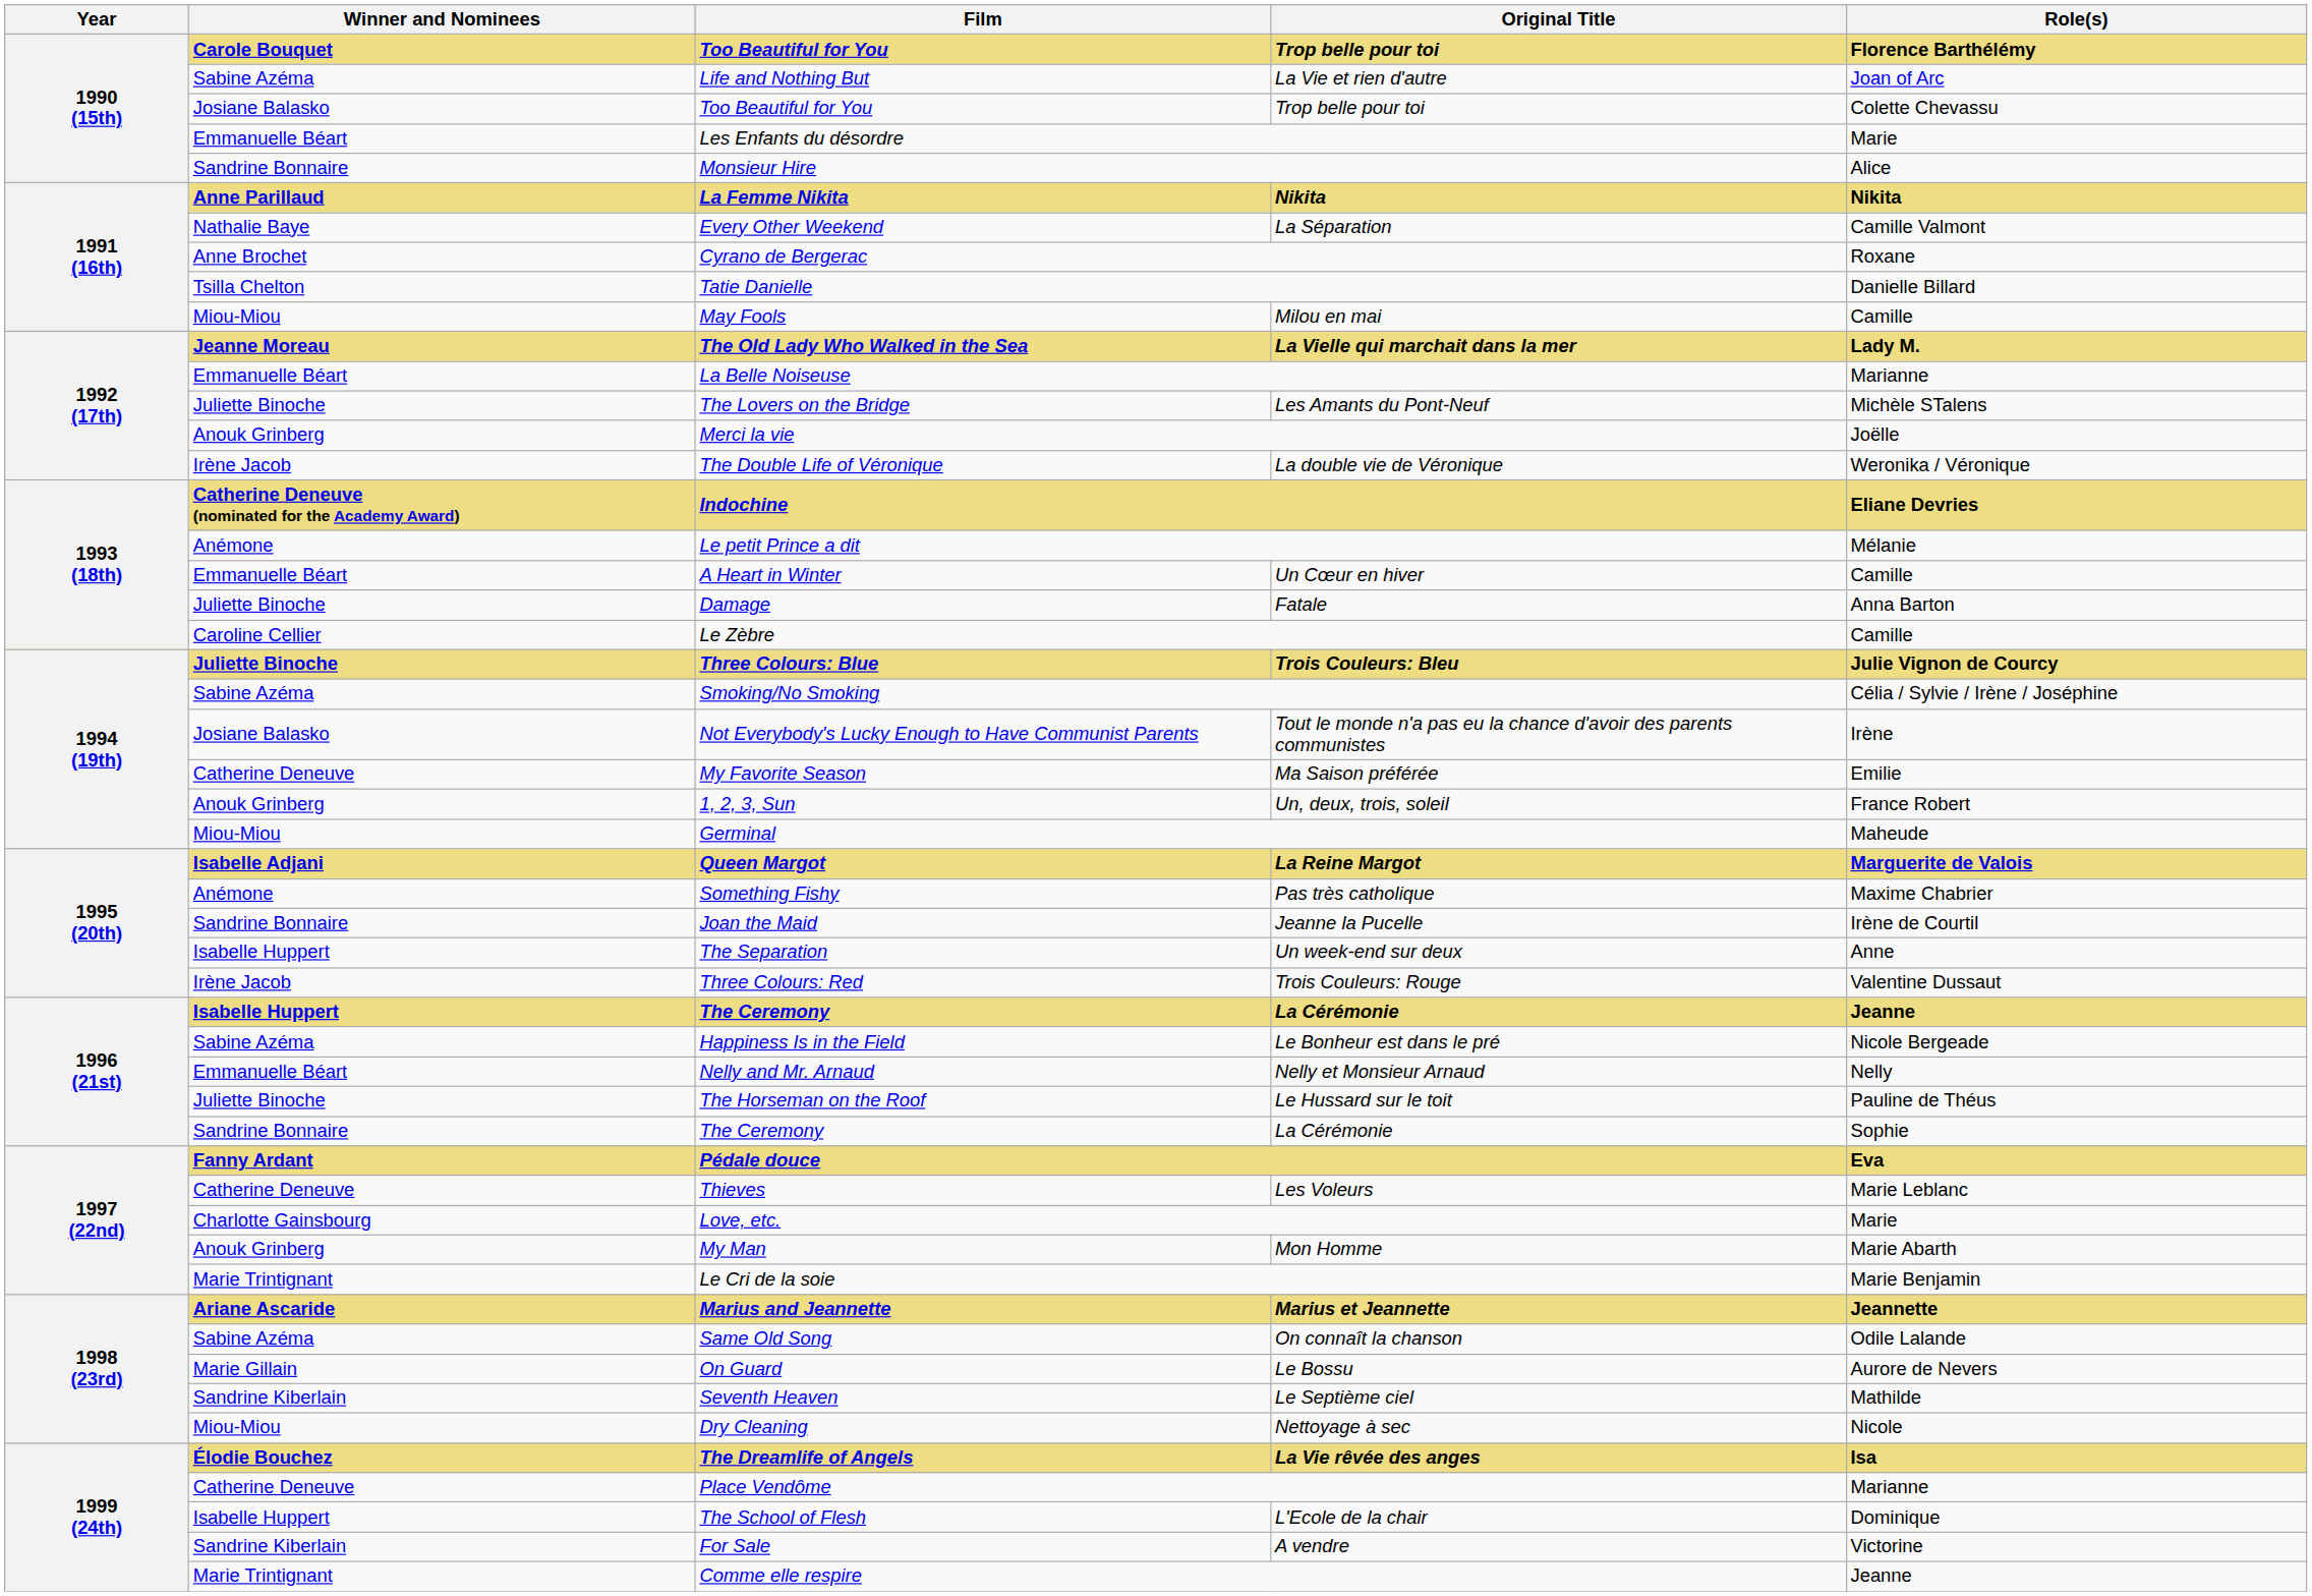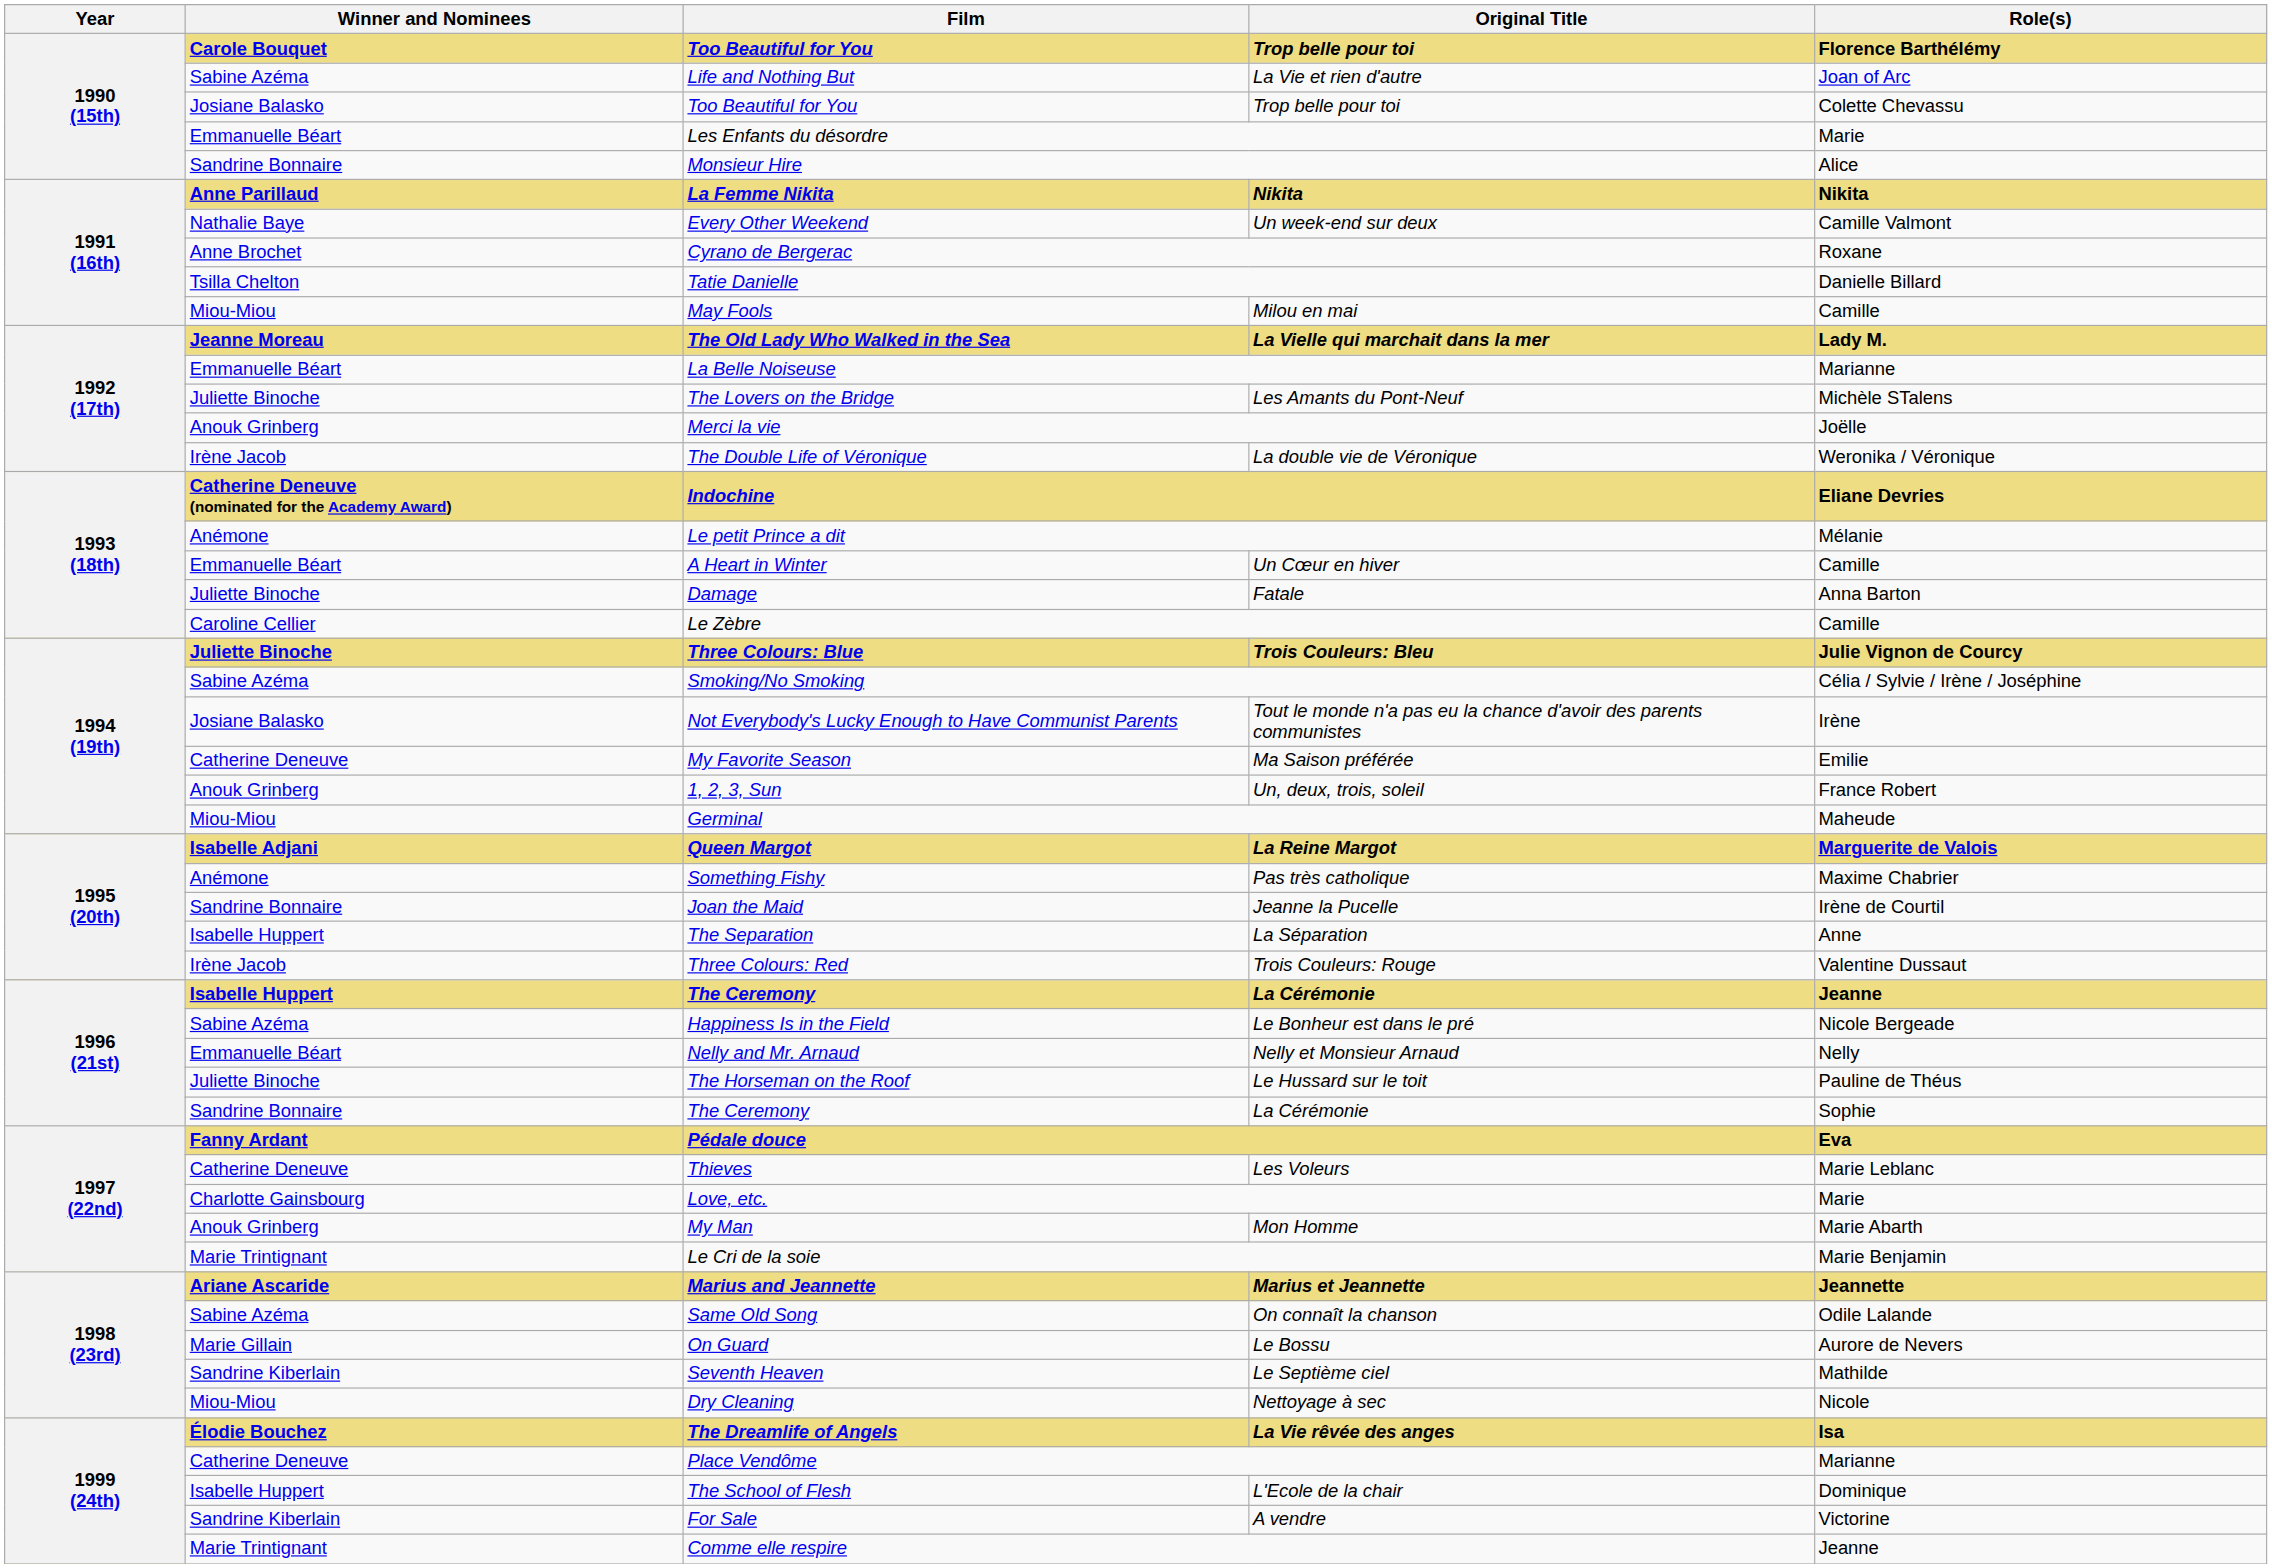Every Other Weekend | Original Title: La Séparation -> Un week-end sur deux
The Separation | Original Title: Un week-end sur deux -> La Séparation
